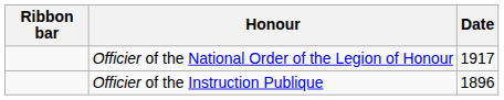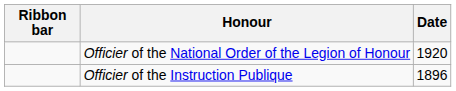Officier of the National Order of the Legion of Honour | Date: 1917 -> 1920
